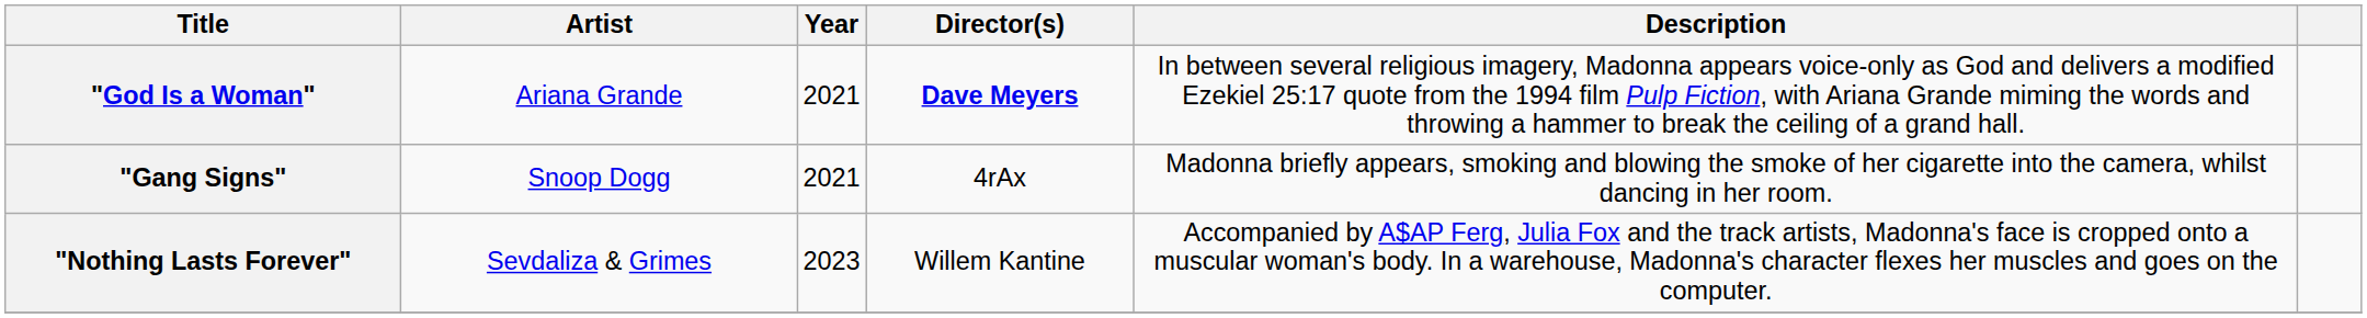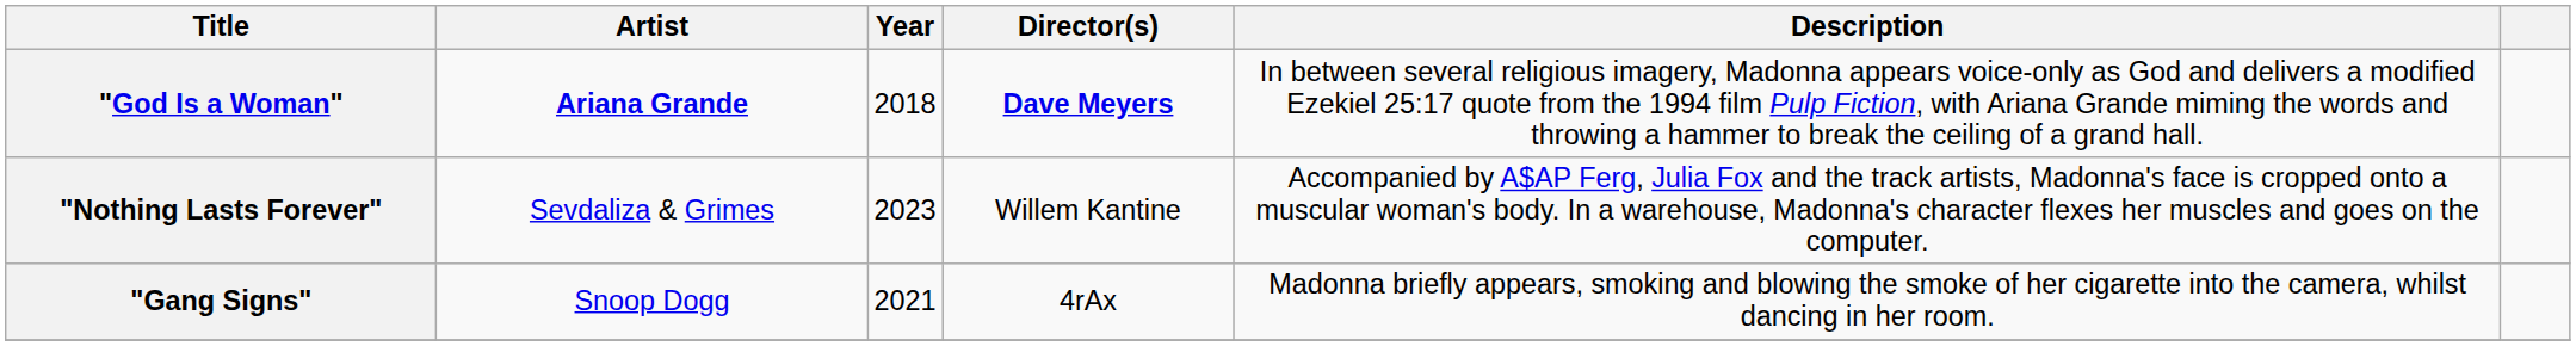"God Is a Woman" | Artist: normal -> bold
"God Is a Woman" | Year: 2021 -> 2018
rows swapped: "Gang Signs" <-> "Nothing Lasts Forever"
